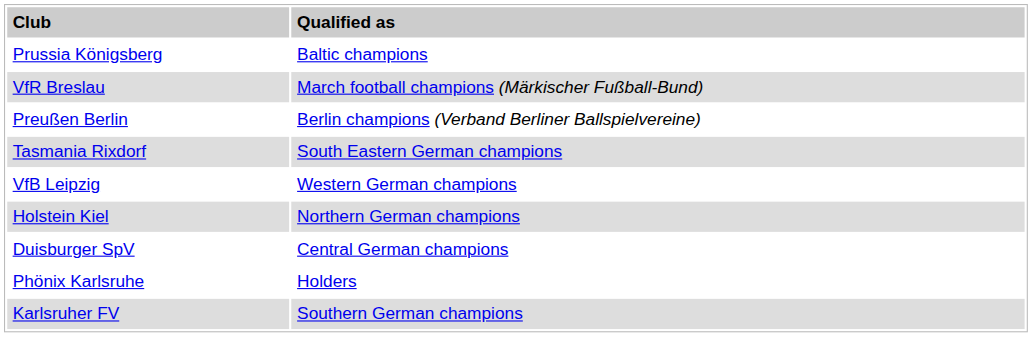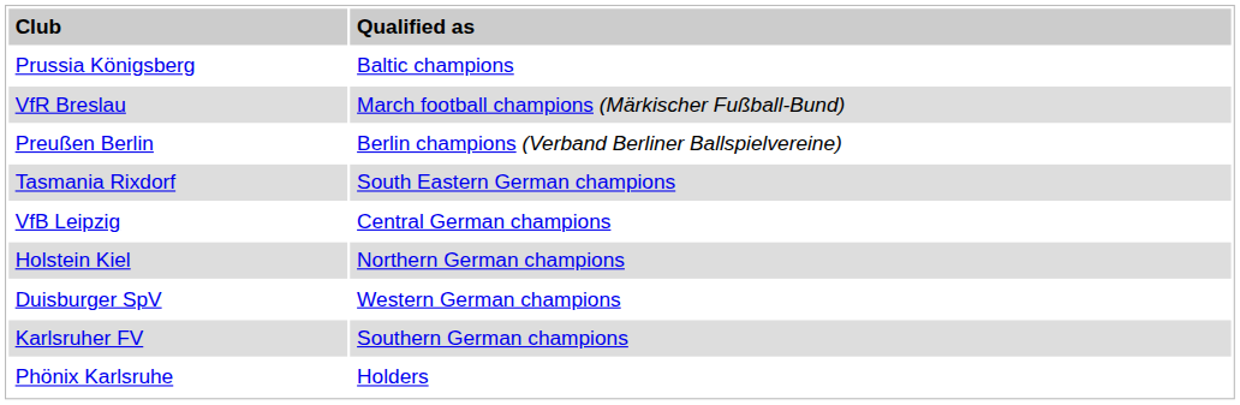VfB Leipzig | column 2: Western German champions -> Central German champions
Duisburger SpV | column 2: Central German champions -> Western German champions
rows swapped: Karlsruher FV <-> Phönix Karlsruhe
